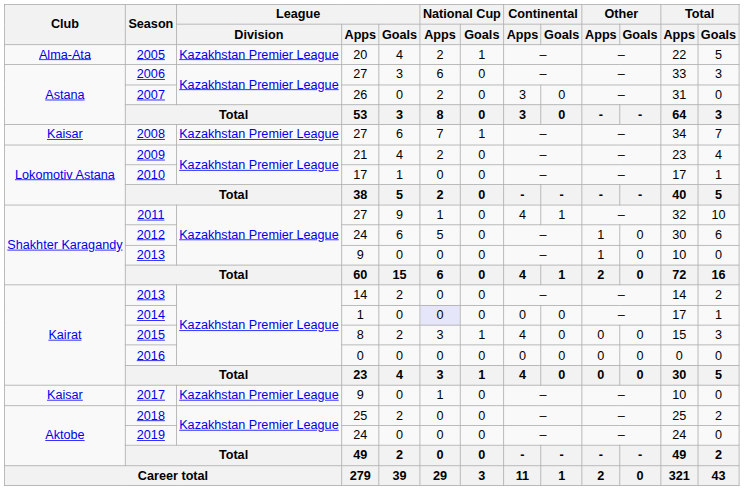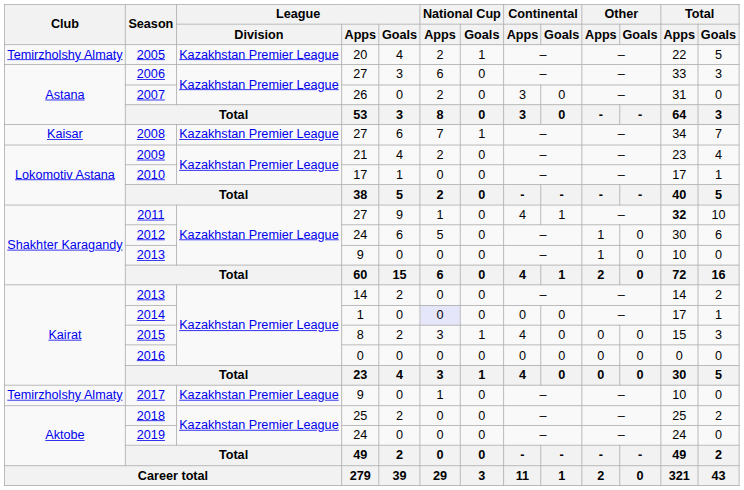2005 | Club: Alma-Ata -> Temirzholshy Almaty
2011 | Total / Apps: normal -> bold
2017 | Club: Kaisar -> Temirzholshy Almaty
